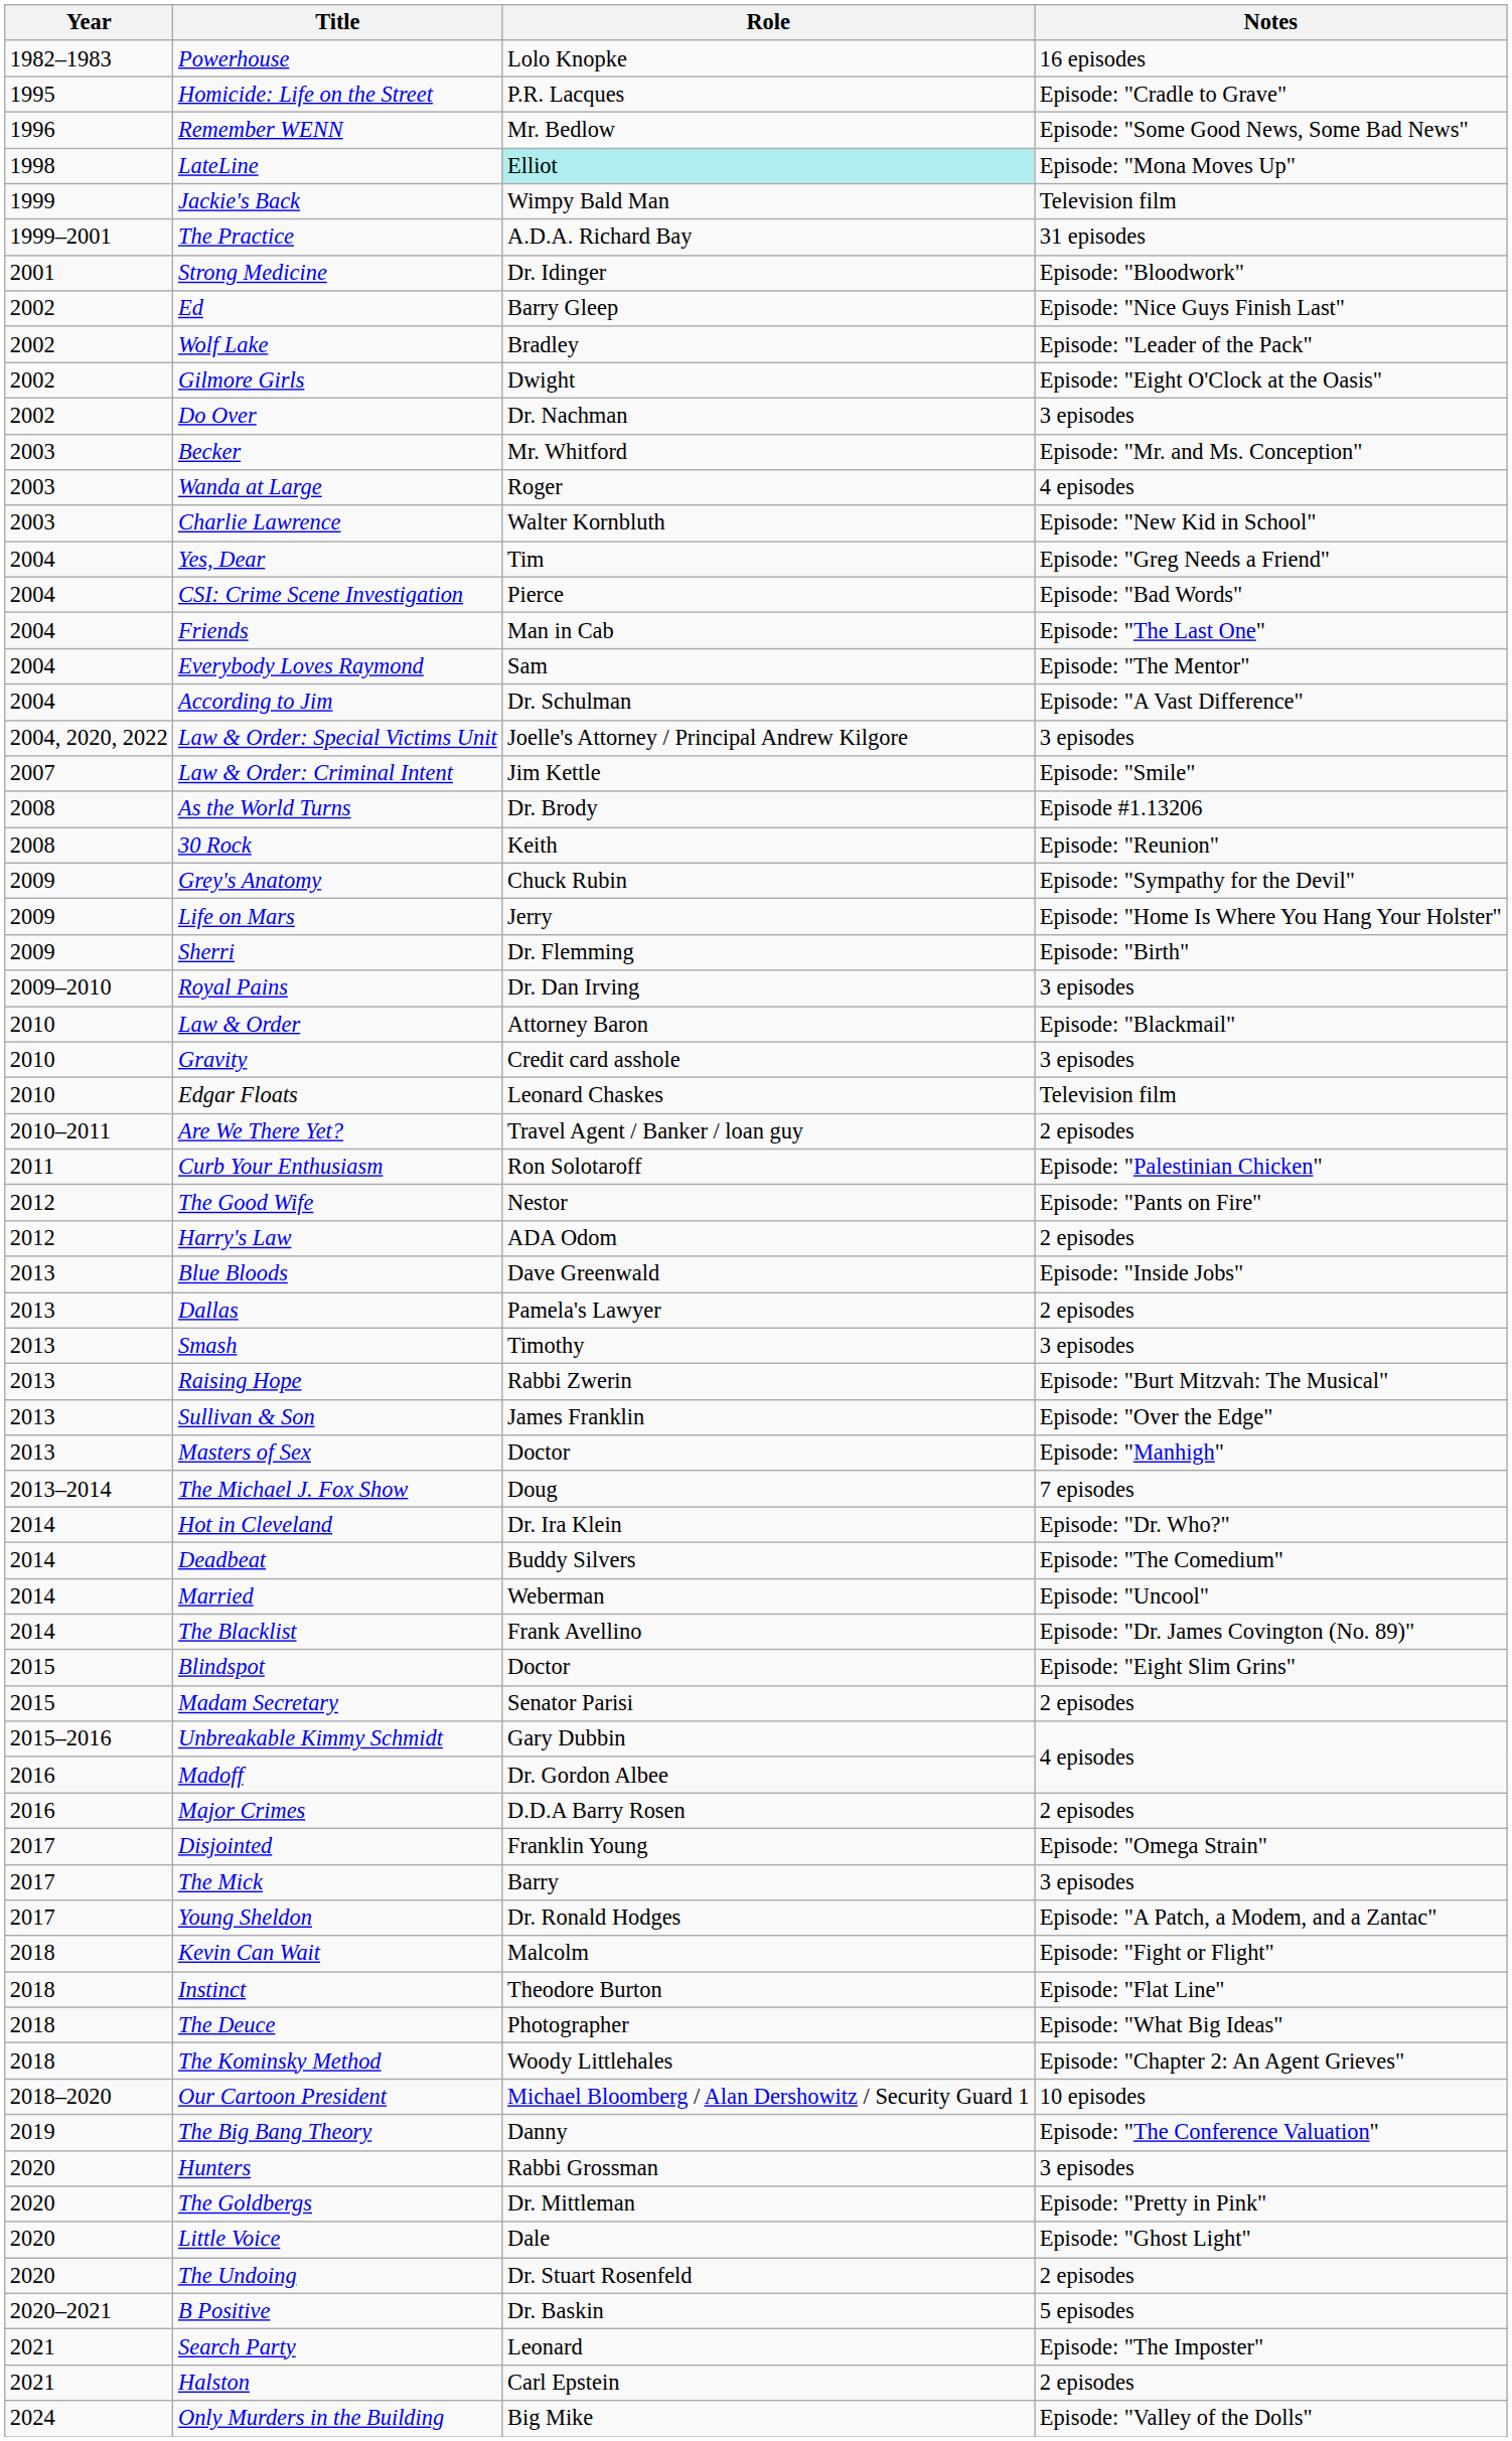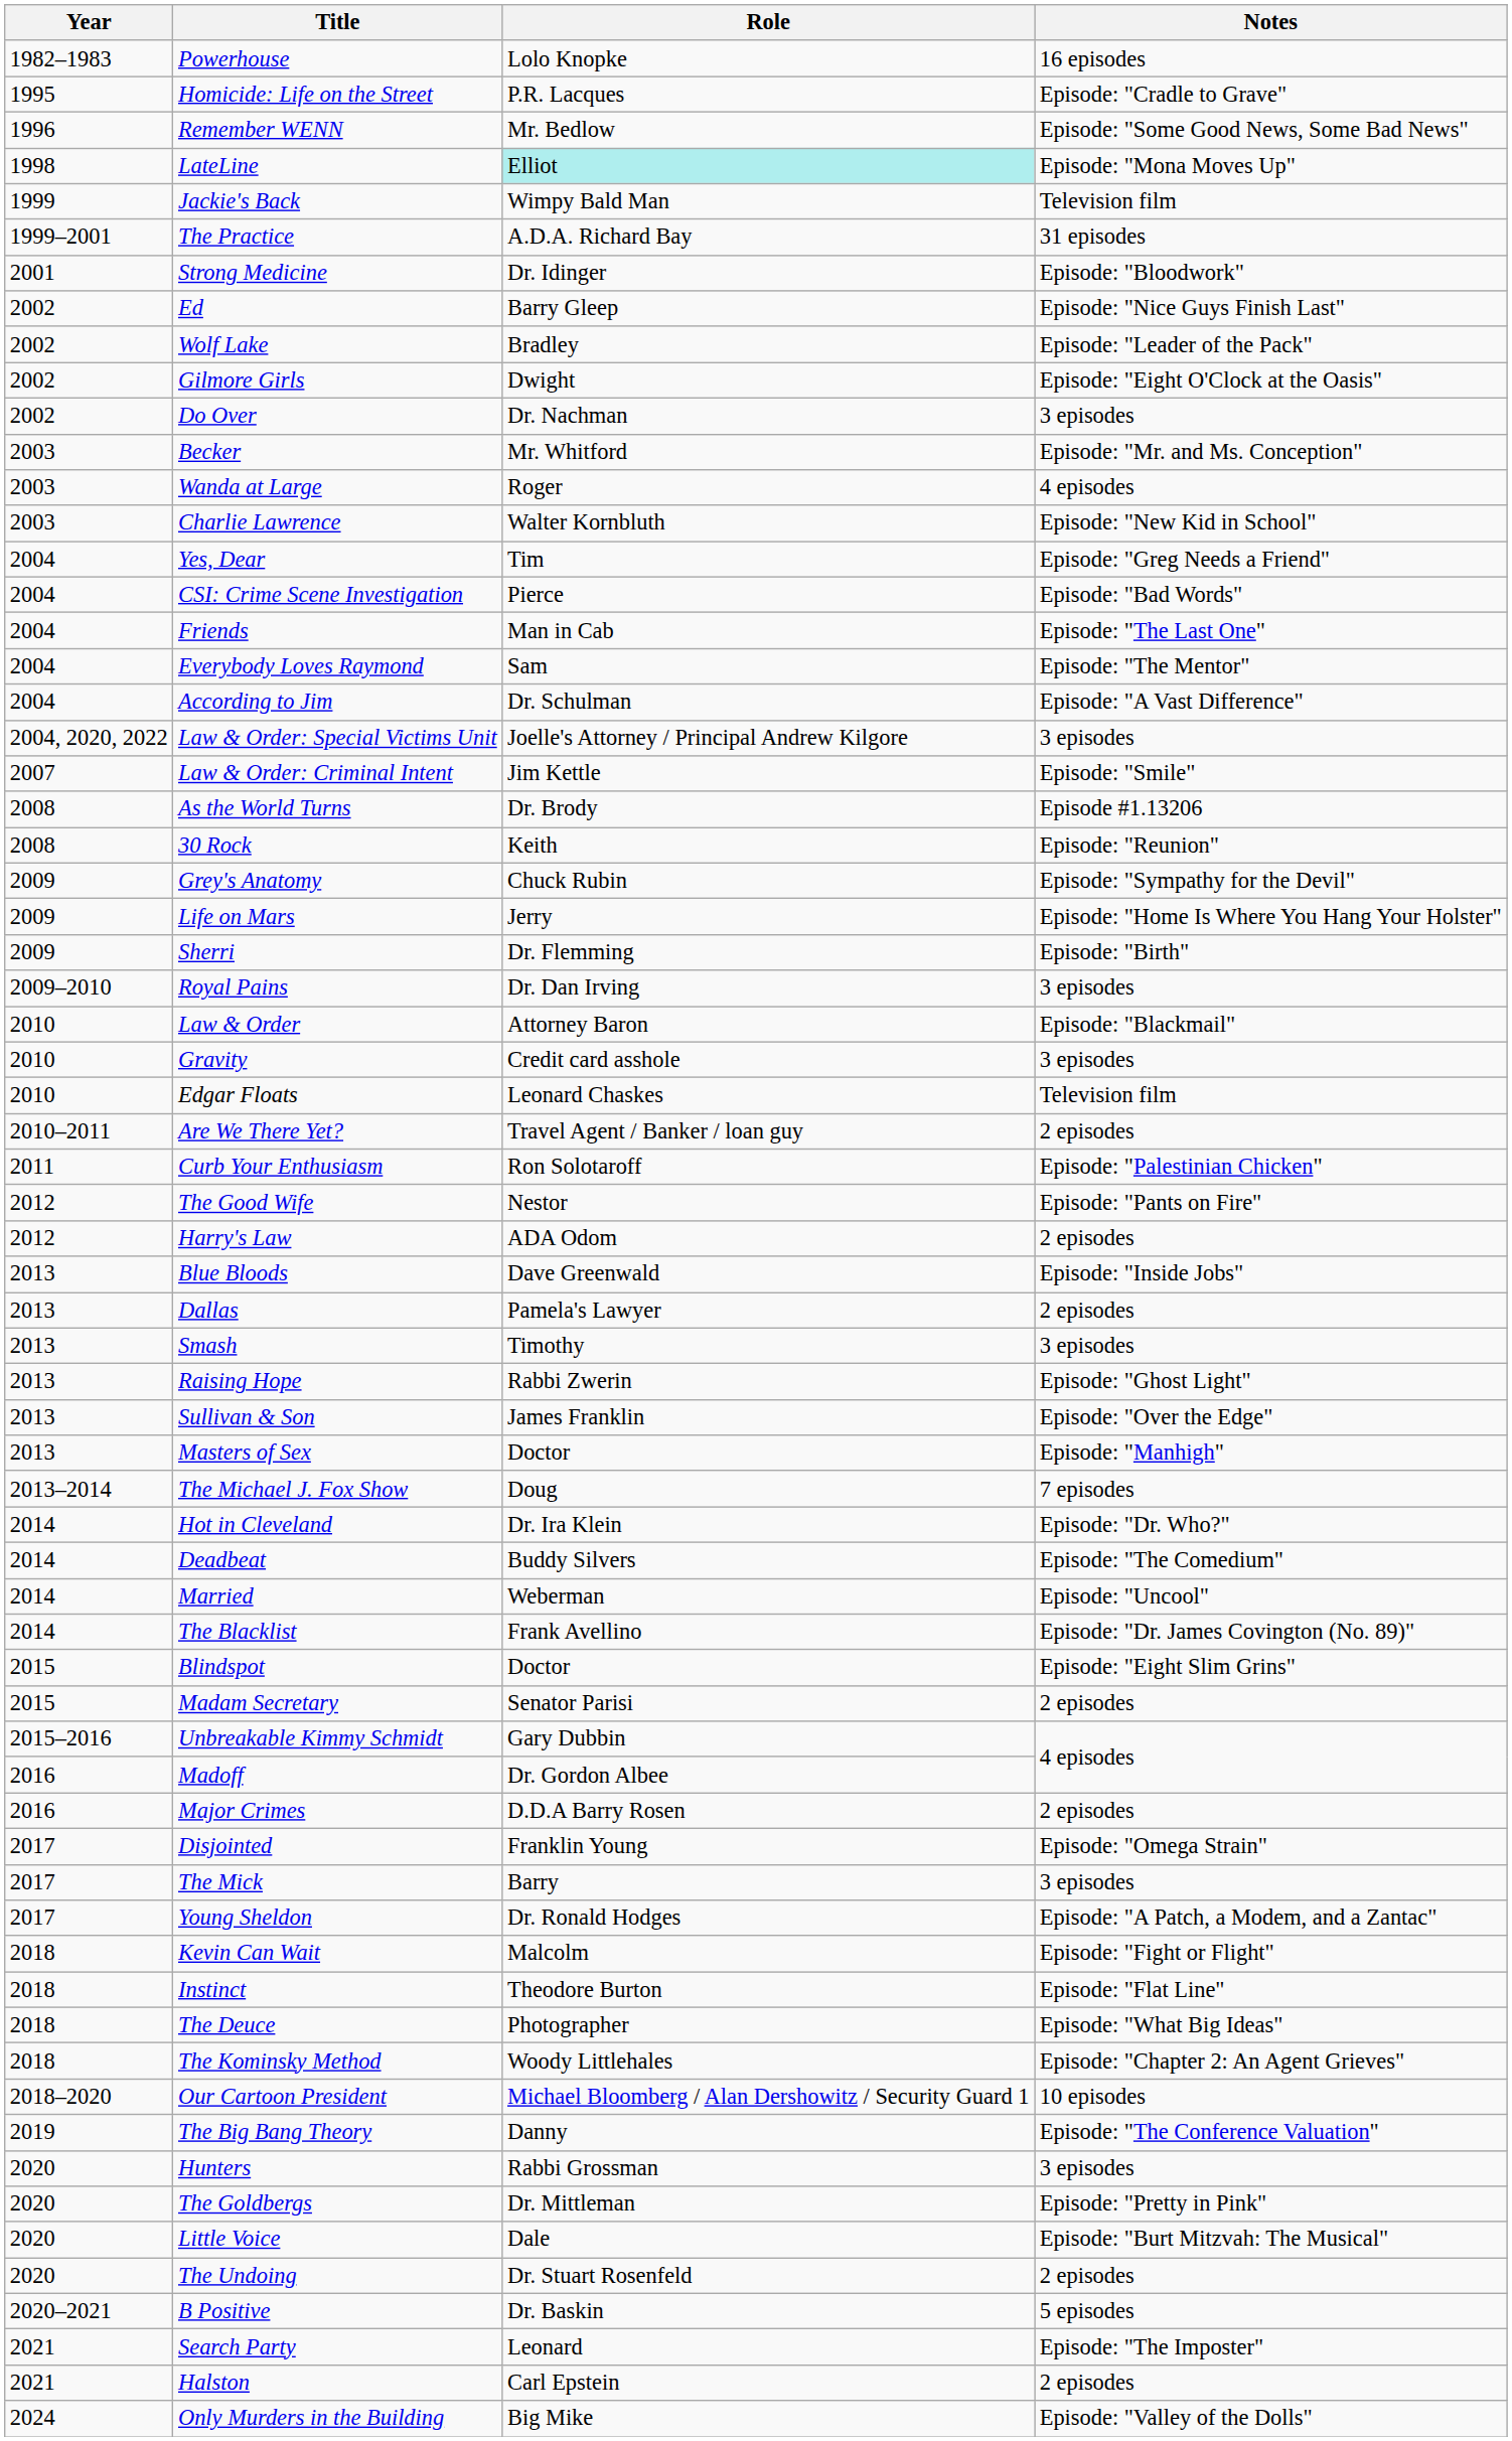Raising Hope | Notes: Episode: "Burt Mitzvah: The Musical" -> Episode: "Ghost Light"
Little Voice | Notes: Episode: "Ghost Light" -> Episode: "Burt Mitzvah: The Musical"
